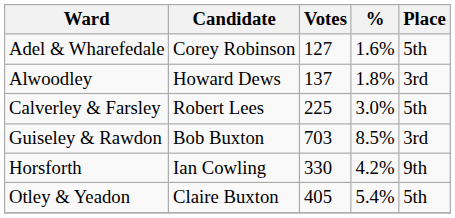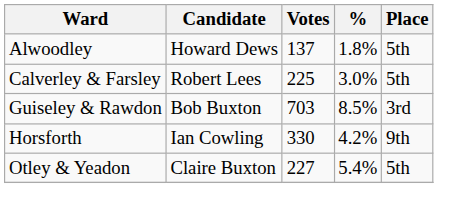- row: Adel & Wharefedale | Corey Robinson | 127 | 1.6% | 5th
Alwoodley | Place: 3rd -> 5th
Otley & Yeadon | Votes: 405 -> 227
